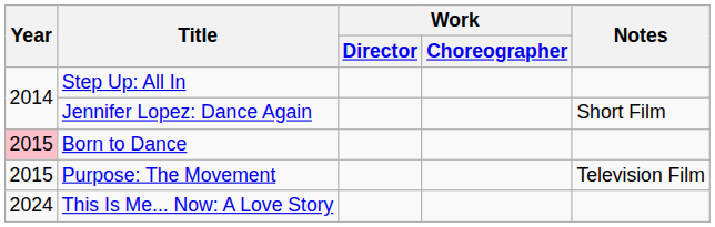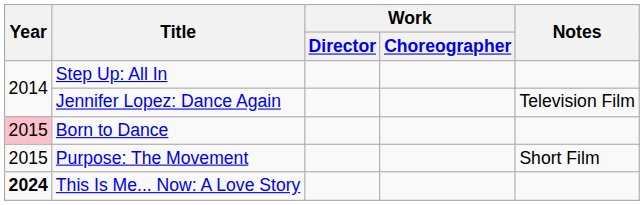Jennifer Lopez: Dance Again | Notes: Short Film -> Television Film
Purpose: The Movement | Notes: Television Film -> Short Film
This Is Me... Now: A Love Story | Year: normal -> bold
